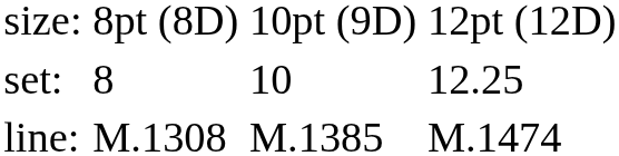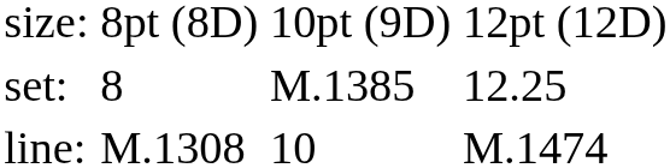set: | column 3: 10 -> M.1385
line: | column 3: M.1385 -> 10
